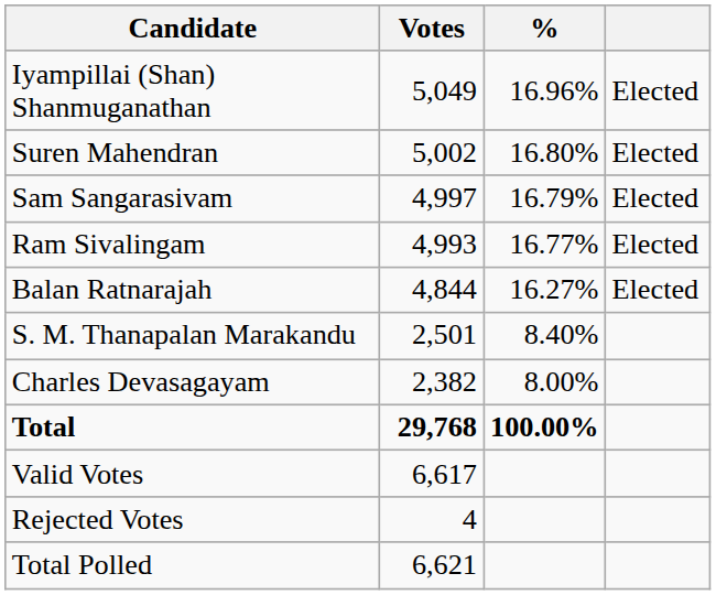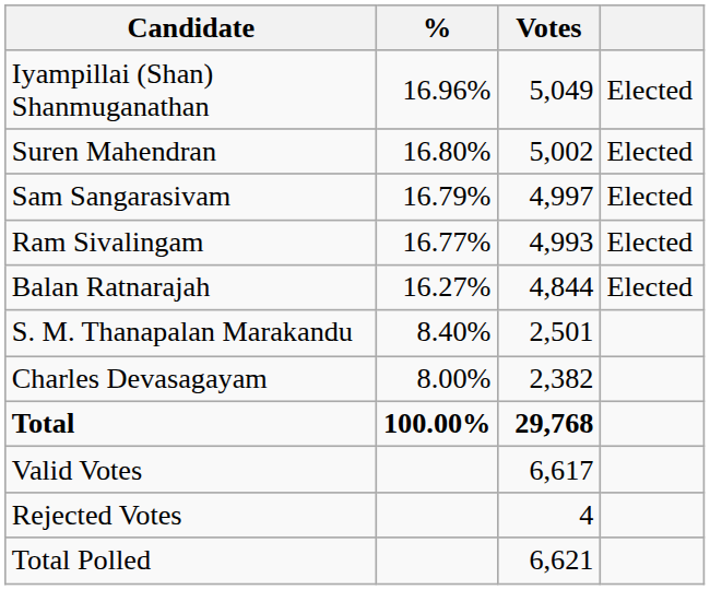columns swapped: Votes <-> %
